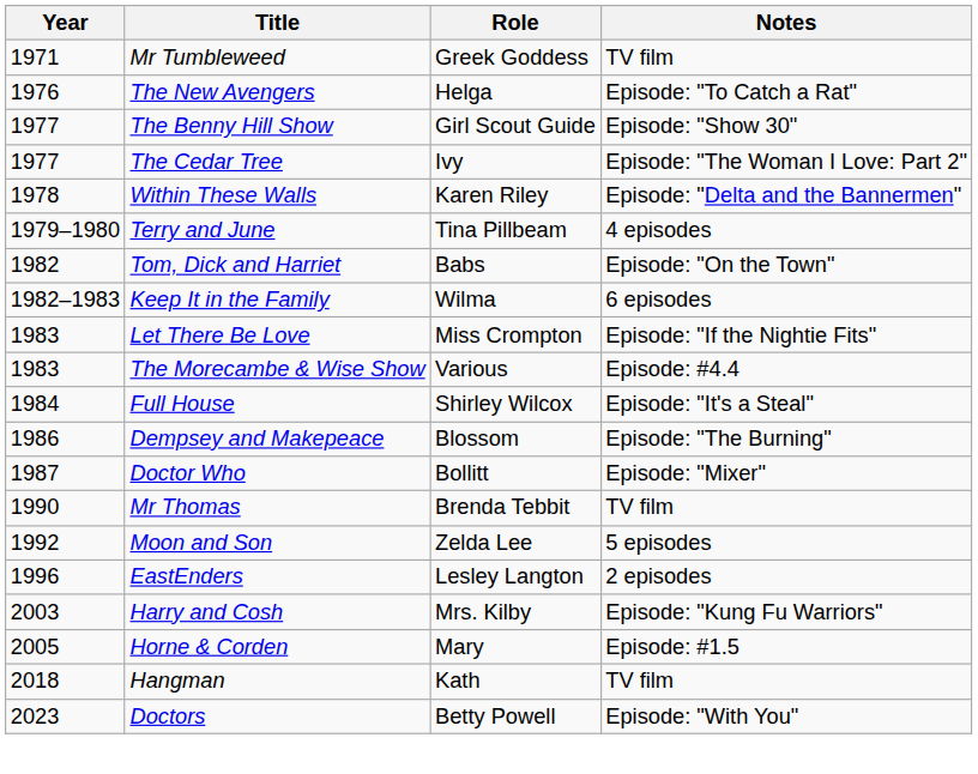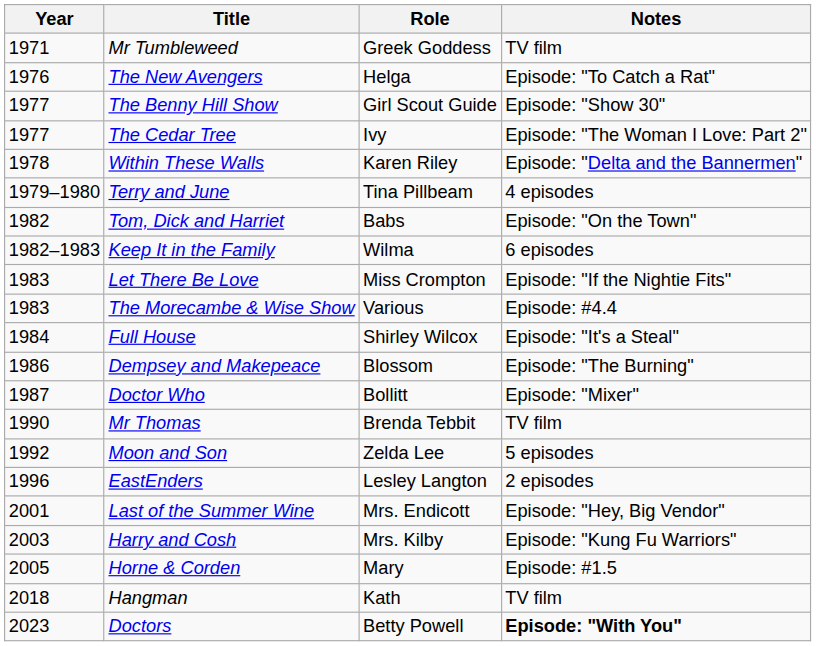+ row: 2001 | Last of the Summer Wine | Mrs. Endicott | Episode: "Hey, Big Vendor"
Doctors | Notes: normal -> bold
